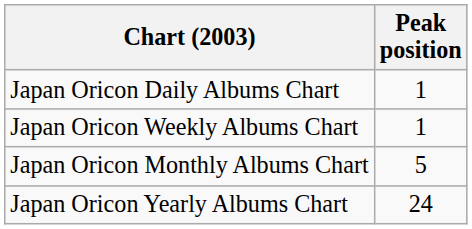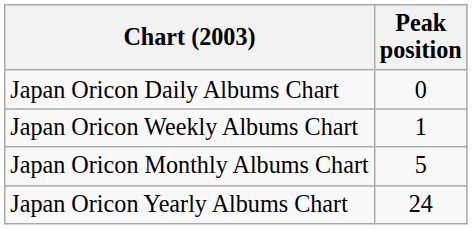Japan Oricon Daily Albums Chart | Peak position: 1 -> 0
